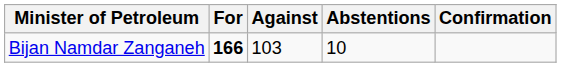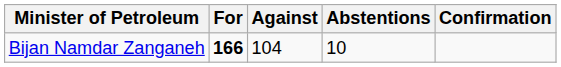Bijan Namdar Zanganeh | Against: 103 -> 104
